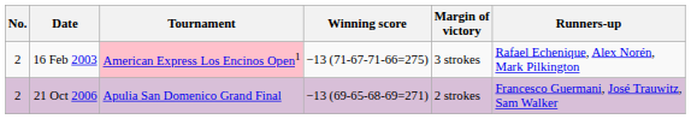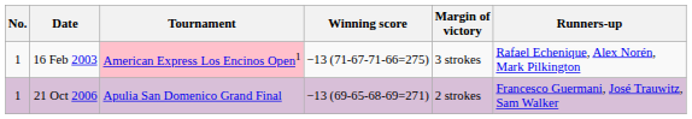16 Feb 2003 | No.: 2 -> 1
21 Oct 2006 | No.: 2 -> 1
